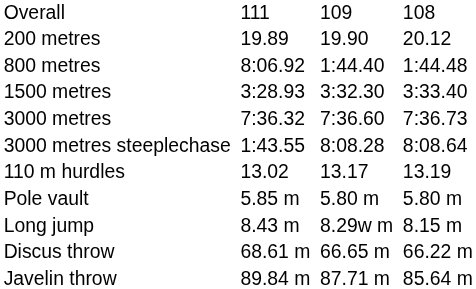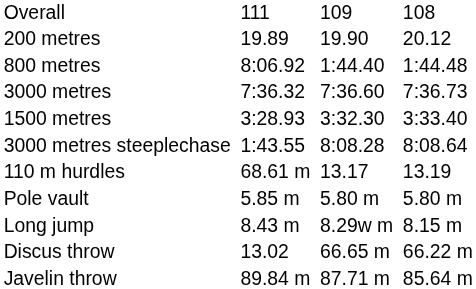rows swapped: 1500 metres <-> 3000 metres
110 m hurdles | column 3: 13.02 -> 68.61 m
Discus throw | column 3: 68.61 m -> 13.02
